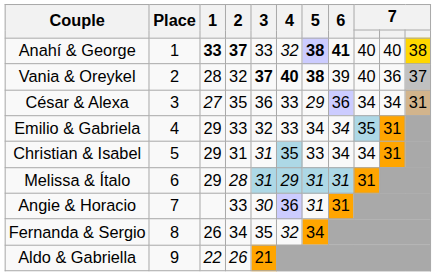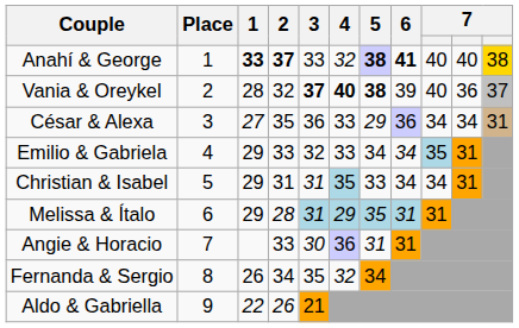Melissa & Ítalo | 5: 31 -> 35
